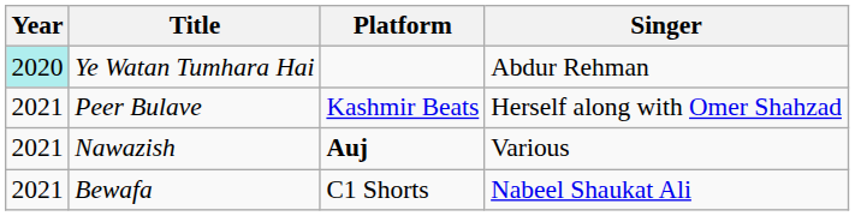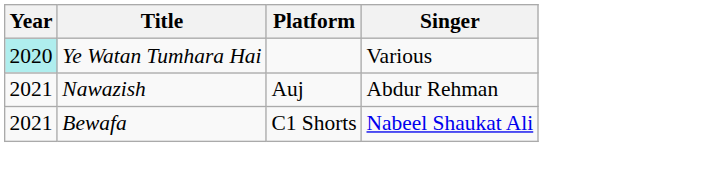Ye Watan Tumhara Hai | Singer: Abdur Rehman -> Various
- row: 2021 | Peer Bulave | Kashmir Beats | Herself along with Omer Shahzad
Nawazish | Platform: bold -> normal
Nawazish | Singer: Various -> Abdur Rehman
